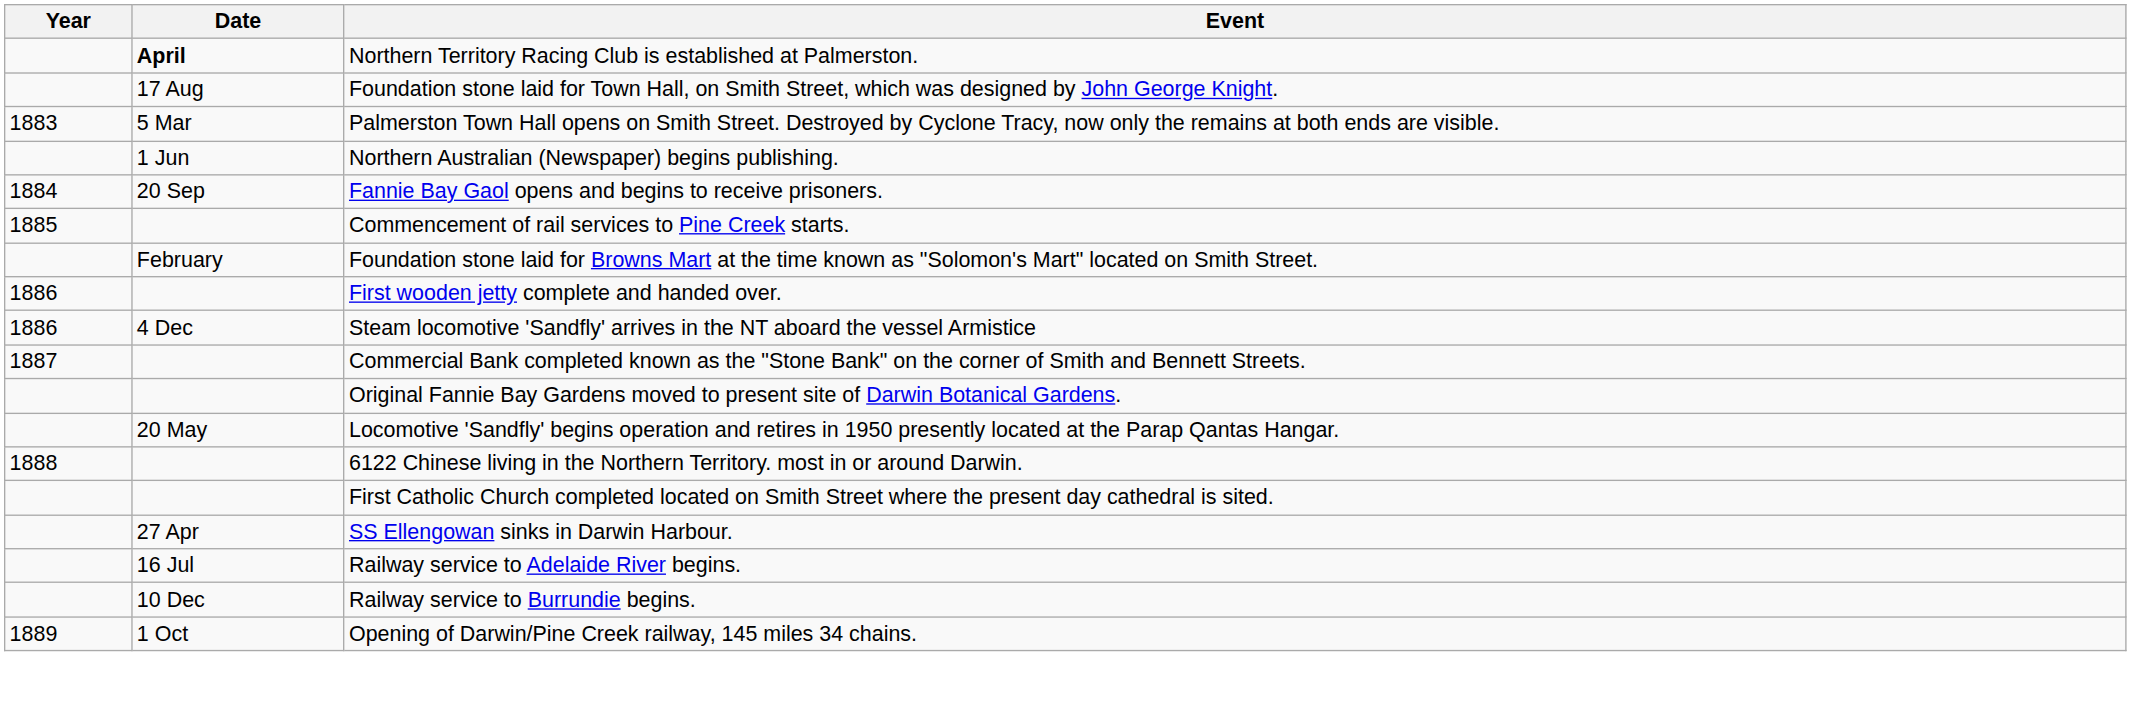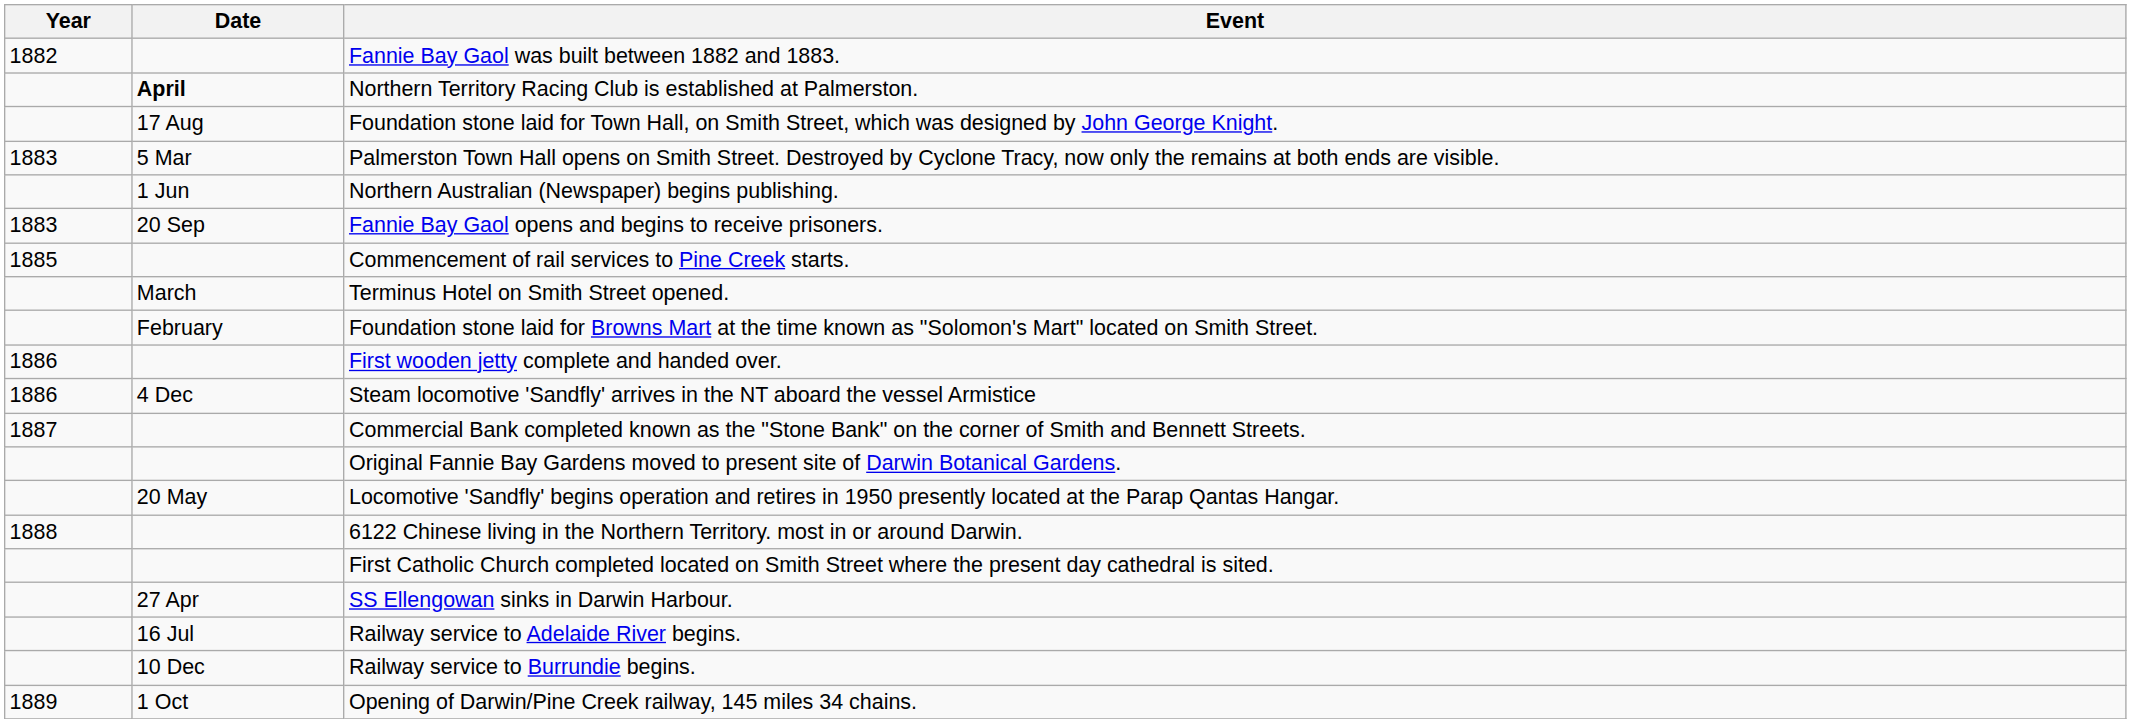+ row: 1882 | Fannie Bay Gaol was built between 1882 and 1883.
Fannie Bay Gaol opens and begins to receive prisoners. | Year: 1884 -> 1883
+ row: March | Terminus Hotel on Smith Street opened.
